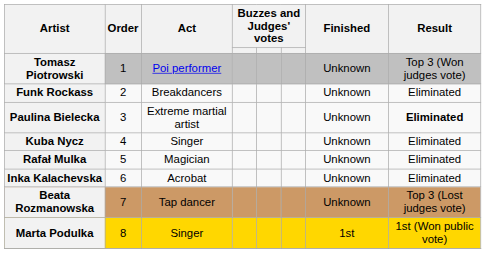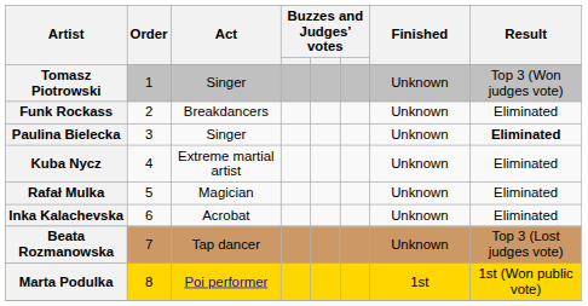Tomasz Piotrowski | Act: Poi performer -> Singer
Paulina Bielecka | Act: Extreme martial artist -> Singer
Kuba Nycz | Act: Singer -> Extreme martial artist
Marta Podulka | Act: Singer -> Poi performer
